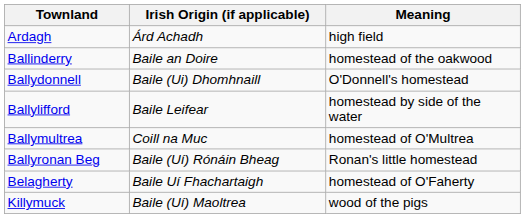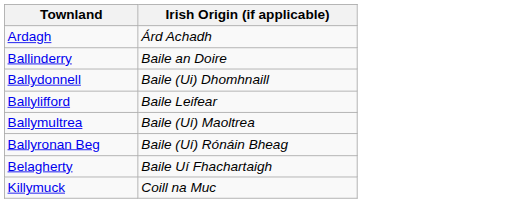- column: Meaning | high field | homestead of the oakwood | O'Donnell's homestead | homestead by side of the water | homestead of O'Multrea | Ronan's little homestead | homestead of O'Faherty | wood of the pigs
Ballymultrea | Irish Origin (if applicable): Coill na Muc -> Baile (Uí) Maoltrea
Killymuck | Irish Origin (if applicable): Baile (Uí) Maoltrea -> Coill na Muc
